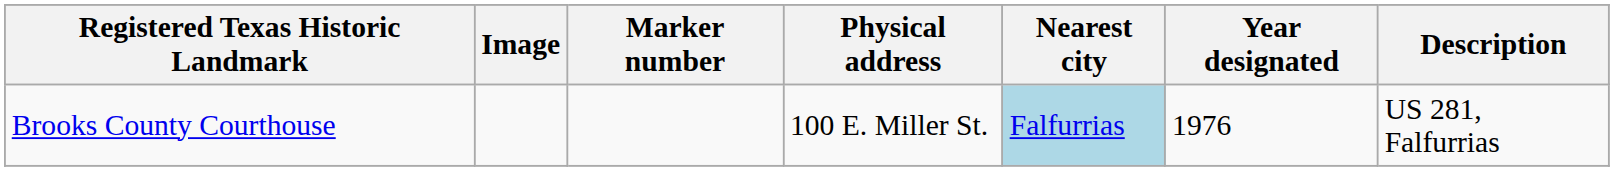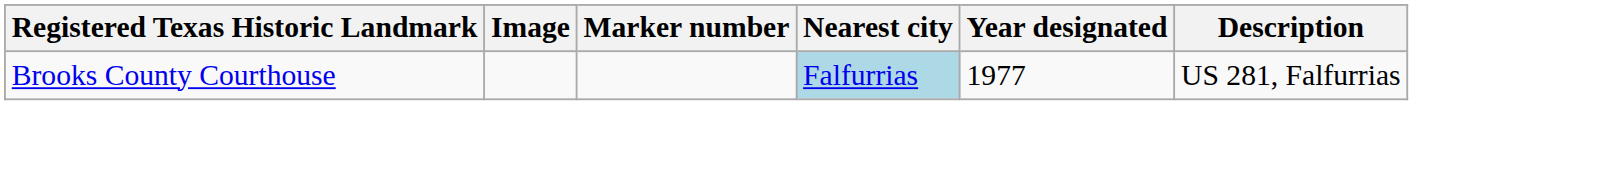- column: Physical address | 100 E. Miller St.
Brooks County Courthouse | Year designated: 1976 -> 1977
